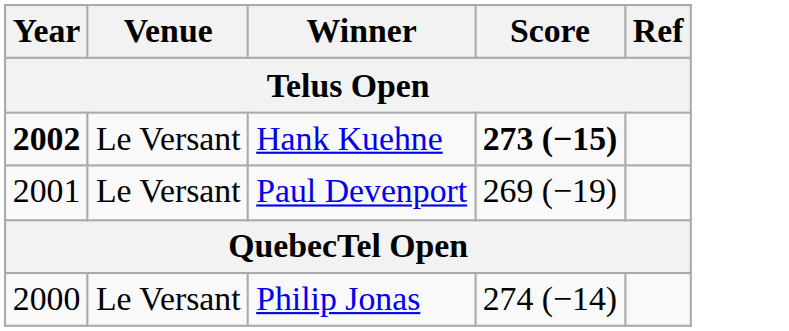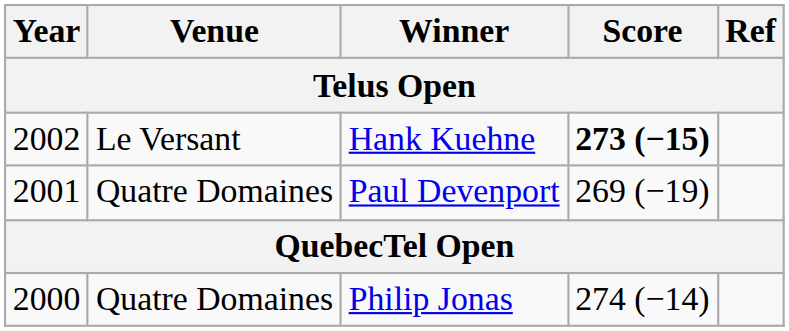Hank Kuehne | Year: bold -> normal
Paul Devenport | Venue: Le Versant -> Quatre Domaines
Philip Jonas | Venue: Le Versant -> Quatre Domaines
